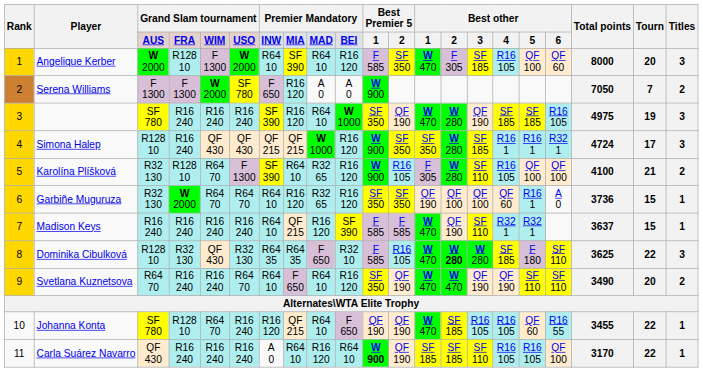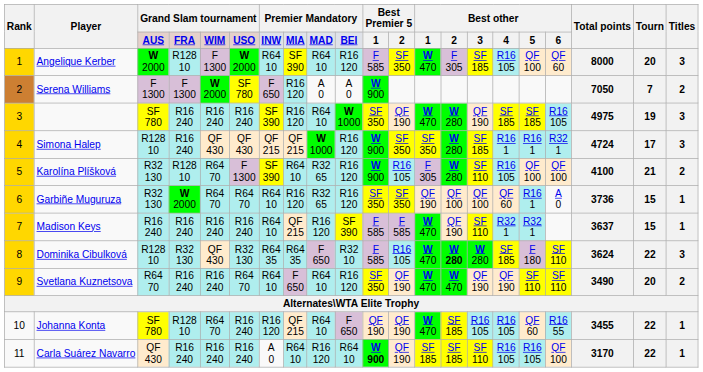Dominika Cibulková | Total points: 3625 -> 3624
